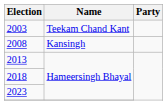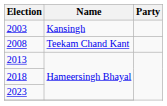2003 | Name: Teekam Chand Kant -> Kansingh
2008 | Name: Kansingh -> Teekam Chand Kant
